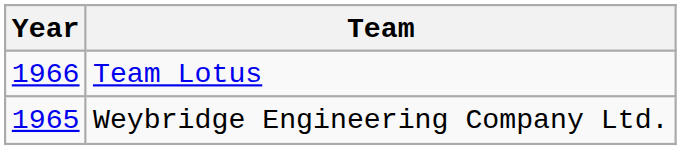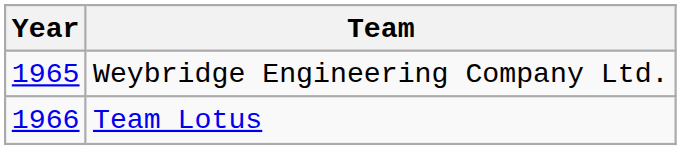rows swapped: Weybridge Engineering Company Ltd. <-> Team Lotus
